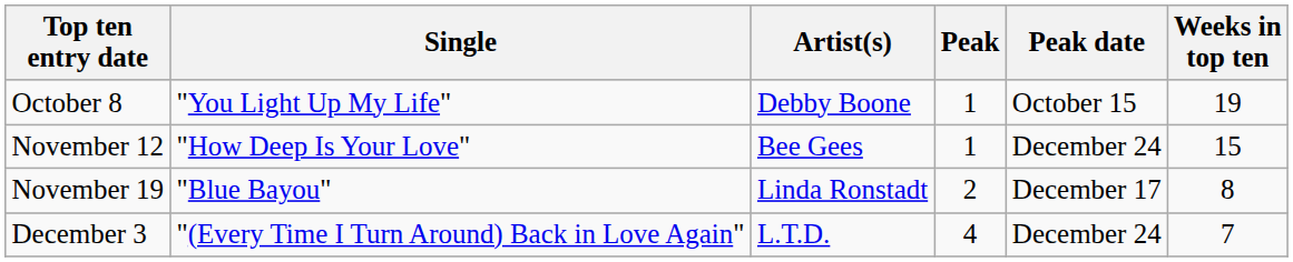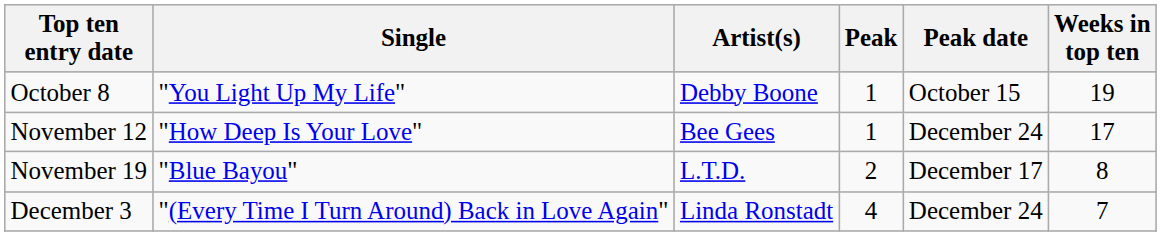November 12 | Weeks in top ten: 15 -> 17
November 19 | Artist(s): Linda Ronstadt -> L.T.D.
December 3 | Artist(s): L.T.D. -> Linda Ronstadt
